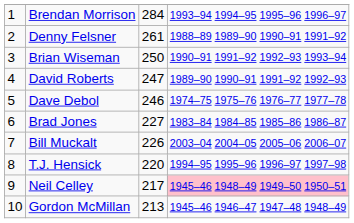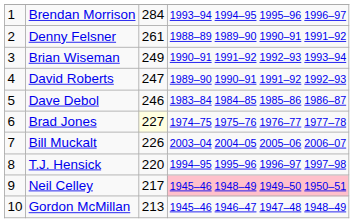Brian Wiseman | column 3: 250 -> 249
Dave Debol | column 4: 1974–75 1975–76 1976–77 1977–78 -> 1983–84 1984–85 1985–86 1986–87
Brad Jones | column 3: no background -> lightyellow background
Brad Jones | column 4: 1983–84 1984–85 1985–86 1986–87 -> 1974–75 1975–76 1976–77 1977–78
